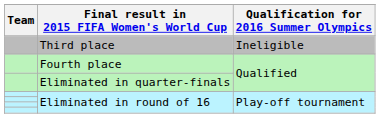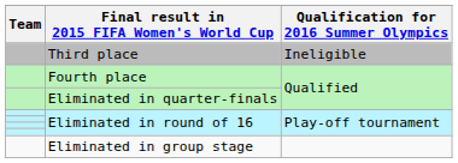+ row: Eliminated in group stage
